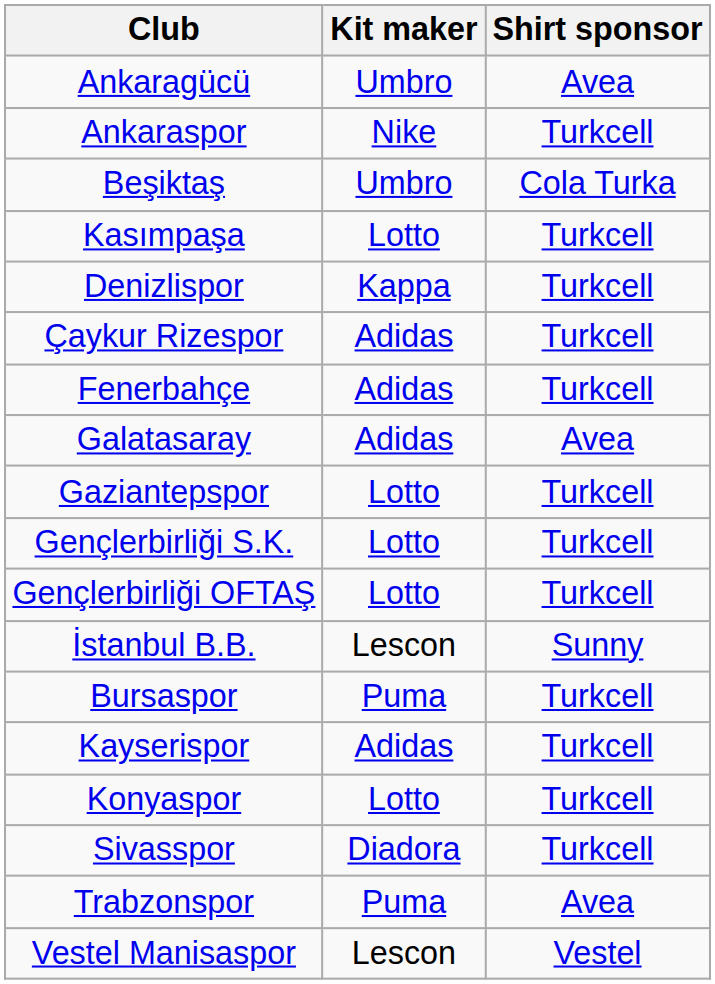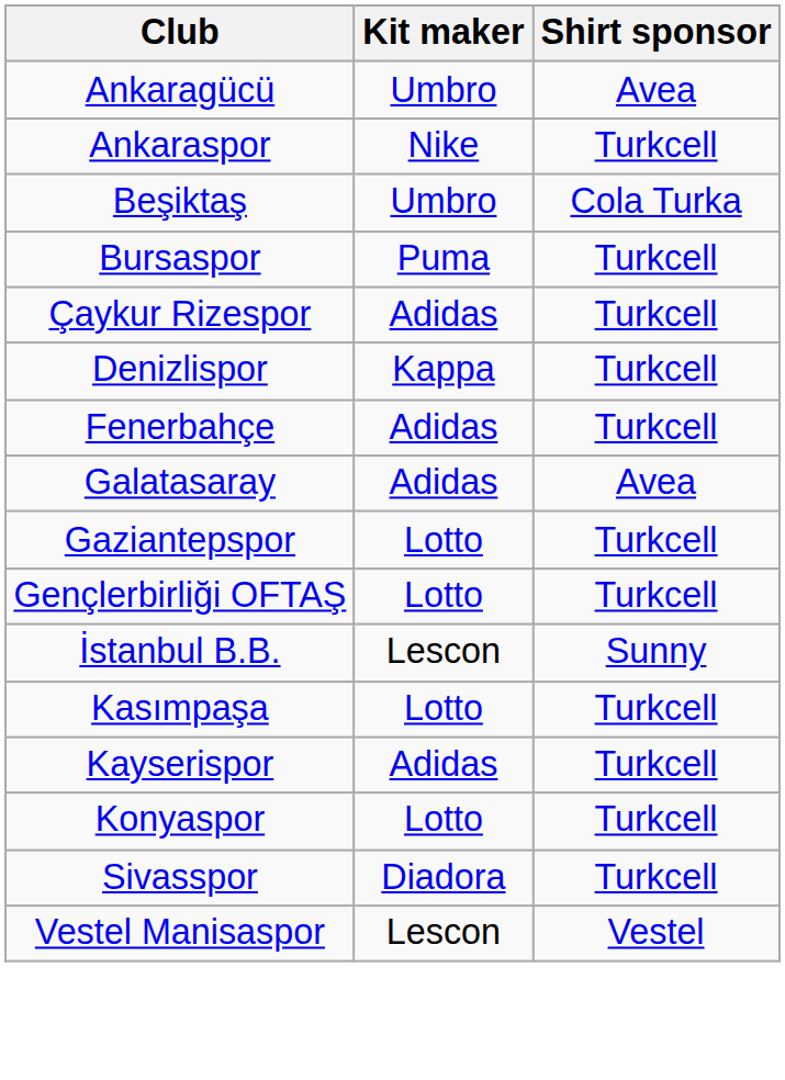rows swapped: Bursaspor <-> Kasımpaşa
rows swapped: Çaykur Rizespor <-> Denizlispor
- row: Gençlerbirliği S.K. | Lotto | Turkcell
- row: Trabzonspor | Puma | Avea
